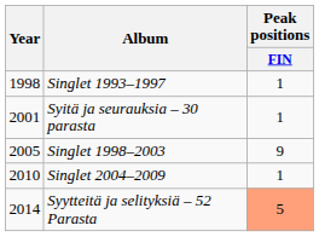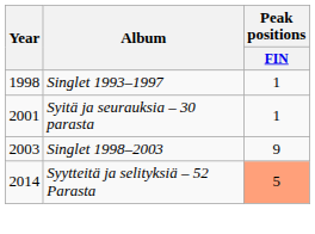Singlet 1998–2003 | Year: 2005 -> 2003
- row: 2010 | Singlet 2004–2009 | 1
